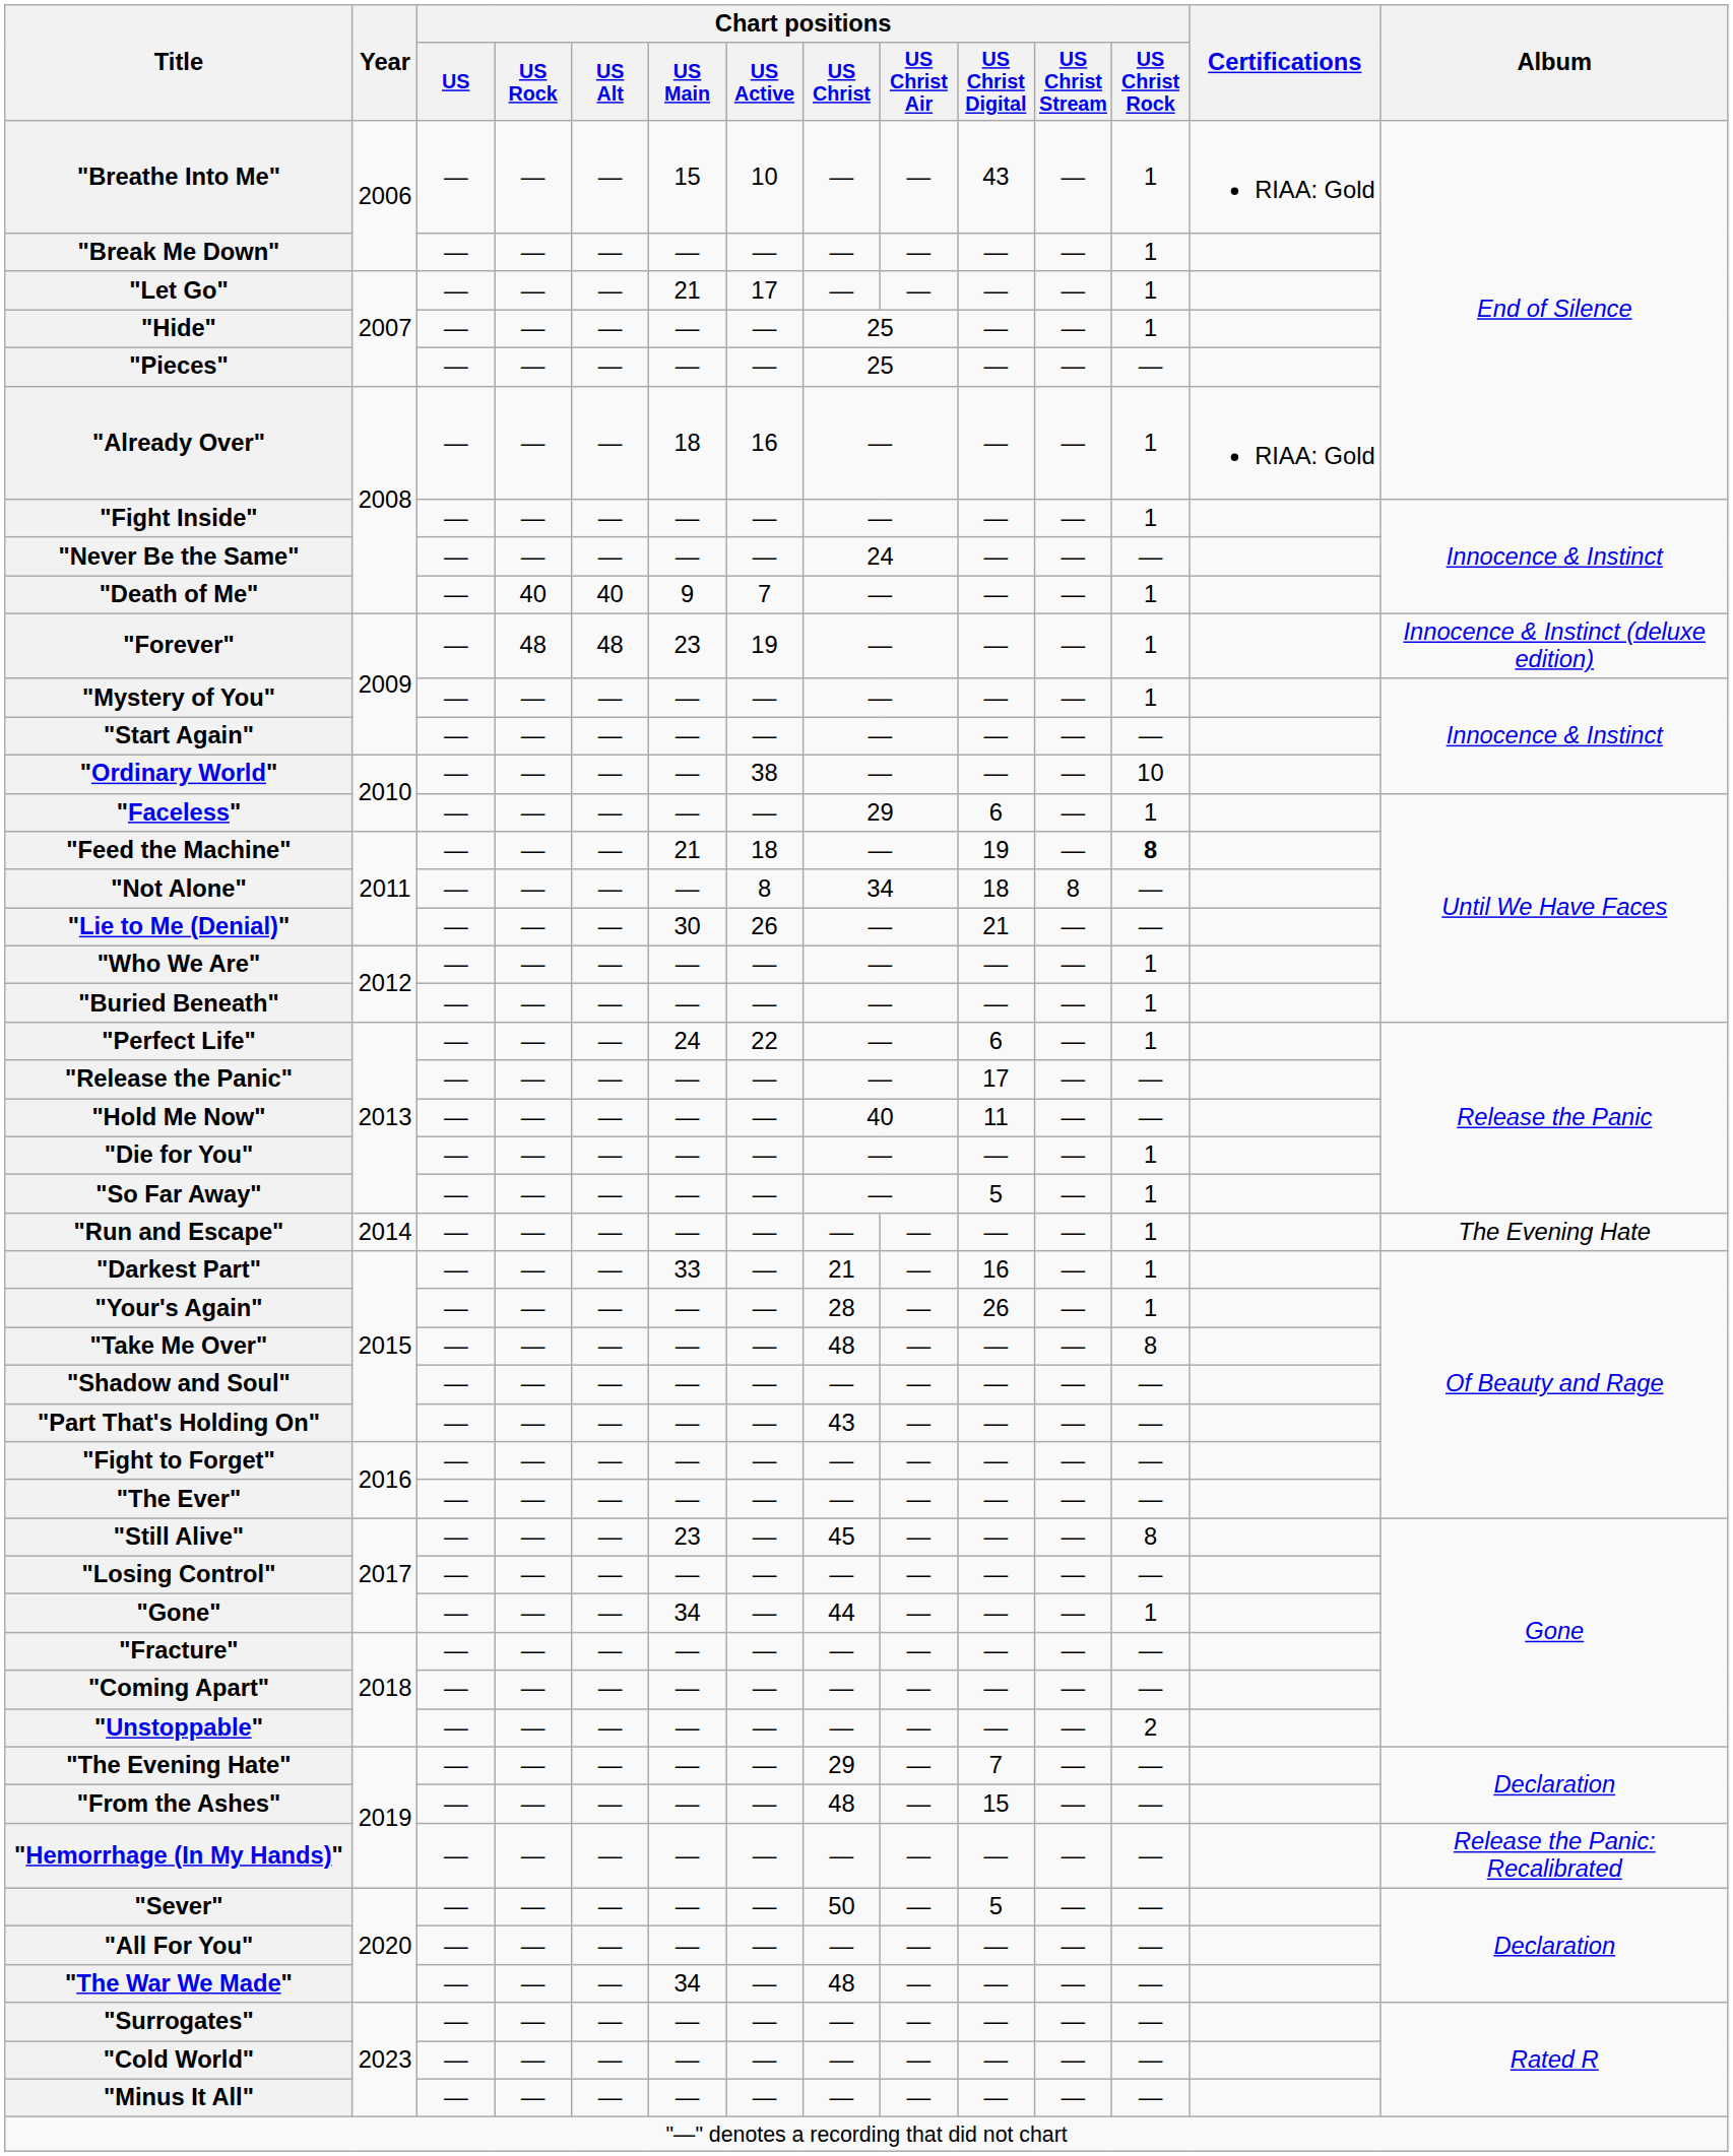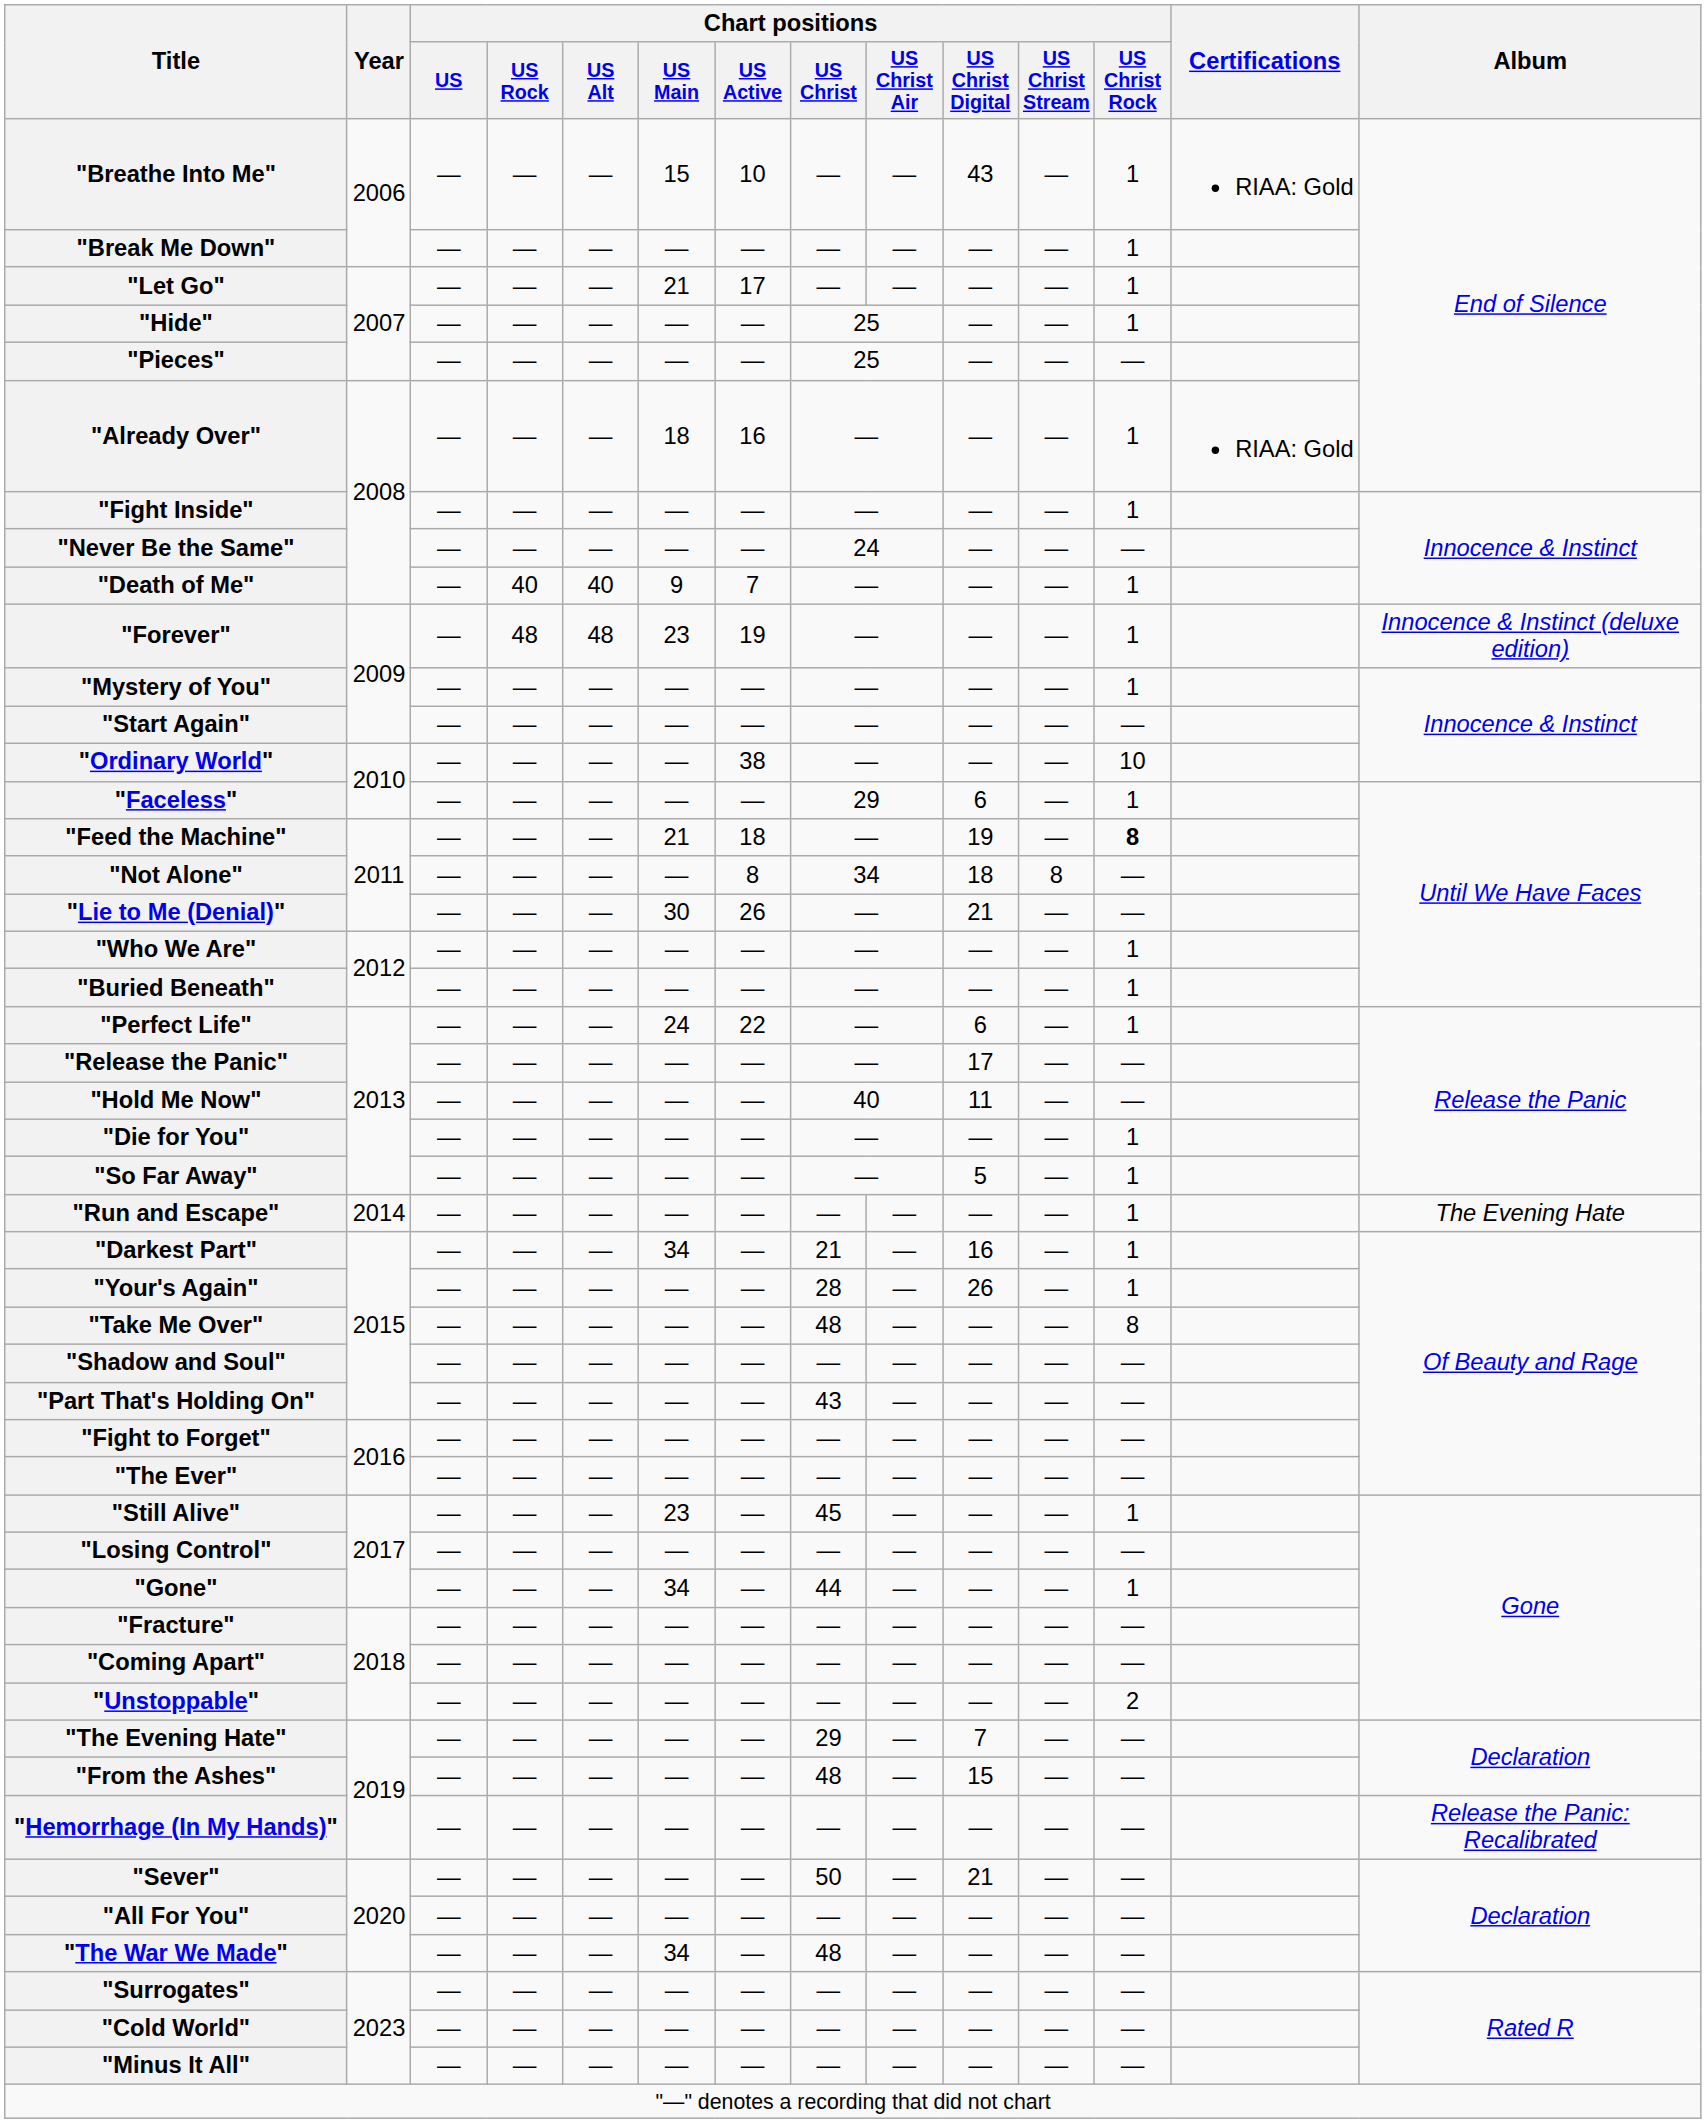"Darkest Part" | Chart positions / US Main: 33 -> 34
"Still Alive" | Chart positions / US Christ Rock: 8 -> 1
"Sever" | Chart positions / US Christ Digital: 5 -> 21
